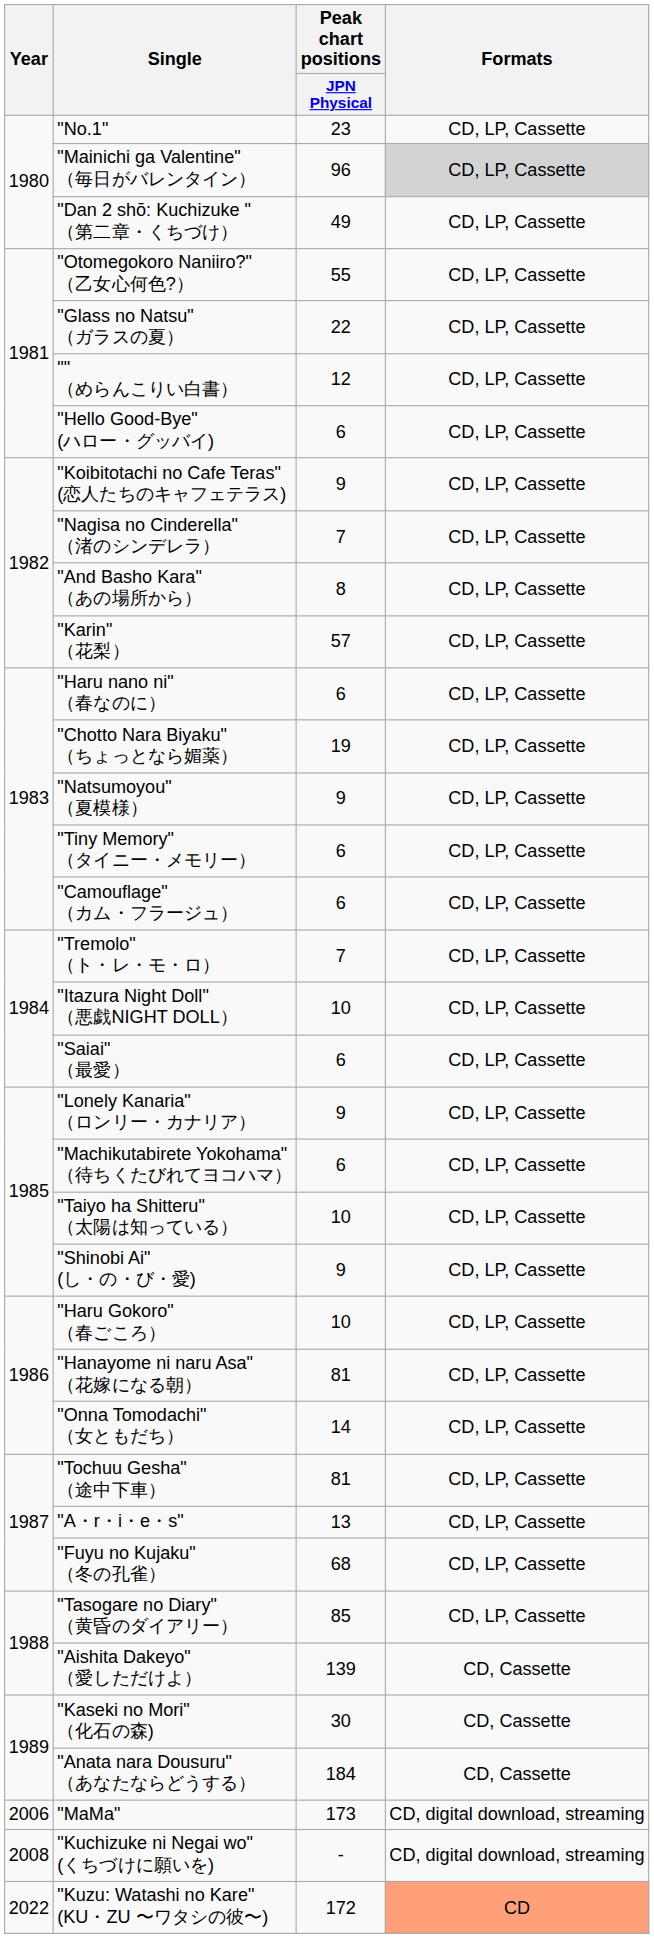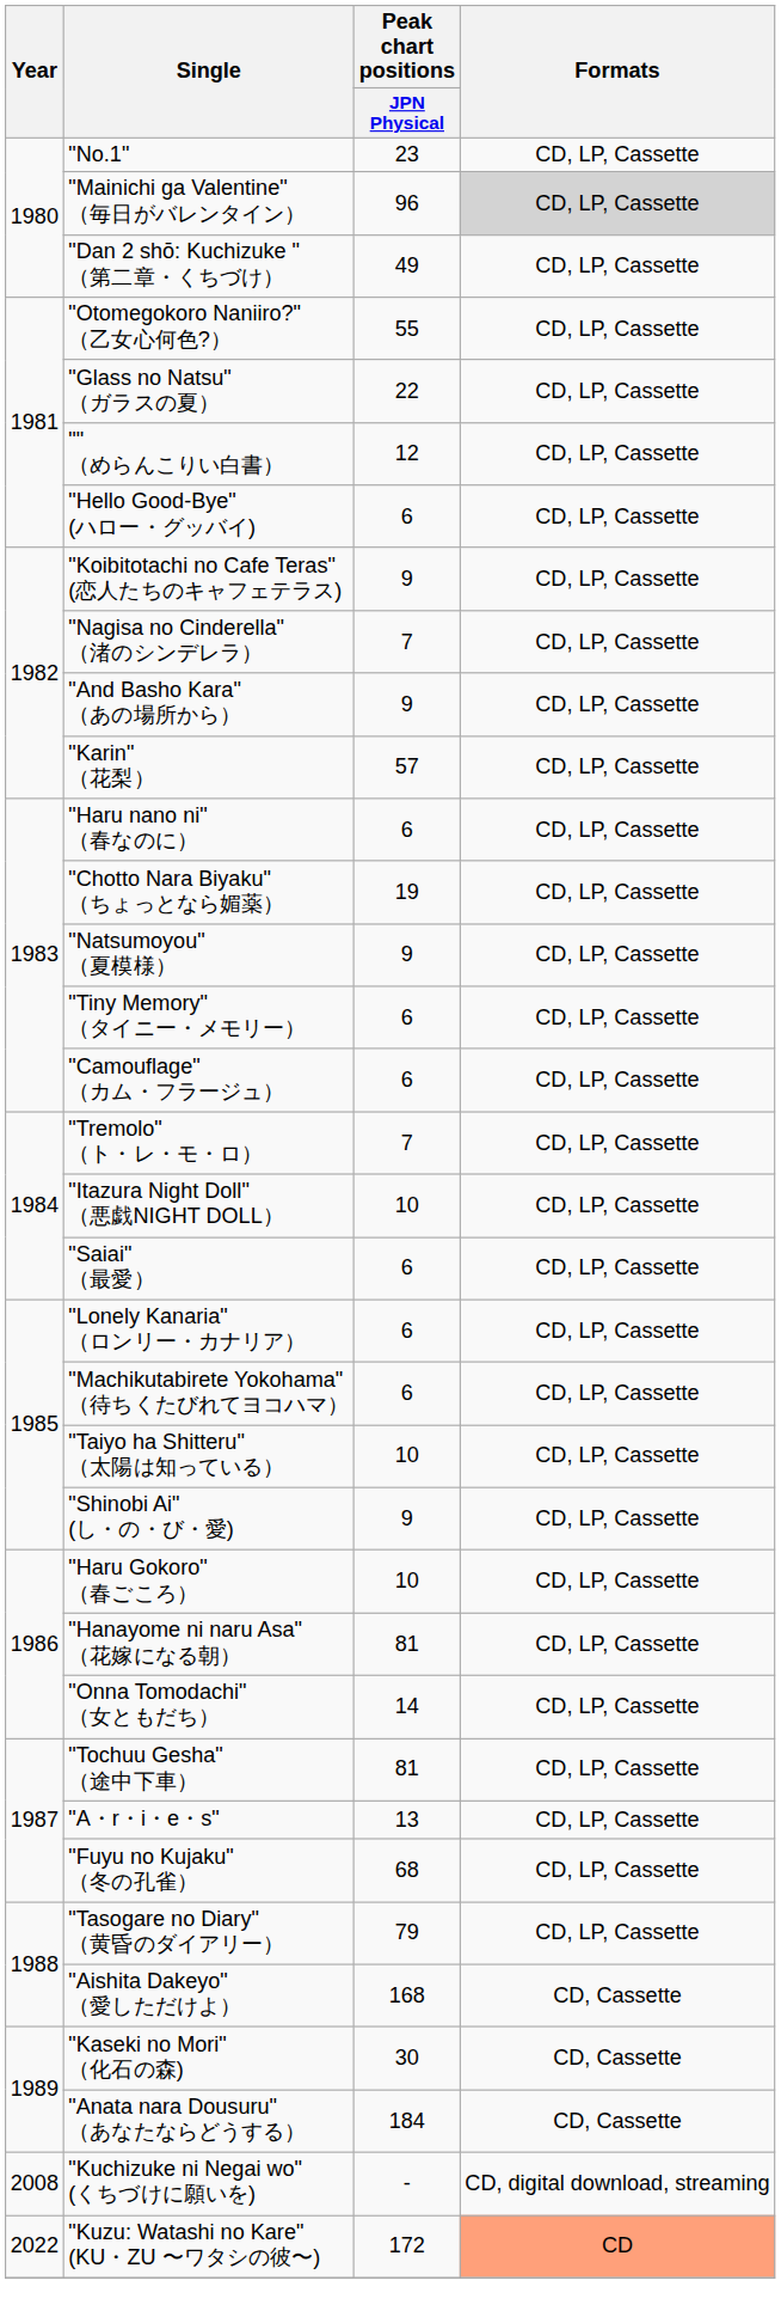"And Basho Kara" （あの場所から） | Peak chart positions / JPN Physical: 8 -> 9
"Lonely Kanaria" （ロンリー・カナリア） | Peak chart positions / JPN Physical: 9 -> 6
"Tasogare no Diary" （黄昏のダイアリー） | Peak chart positions / JPN Physical: 85 -> 79
"Aishita Dakeyo" （愛しただけよ） | Peak chart positions / JPN Physical: 139 -> 168
- row: 2006 | "MaMa" | 173 | CD, digital download, streaming
